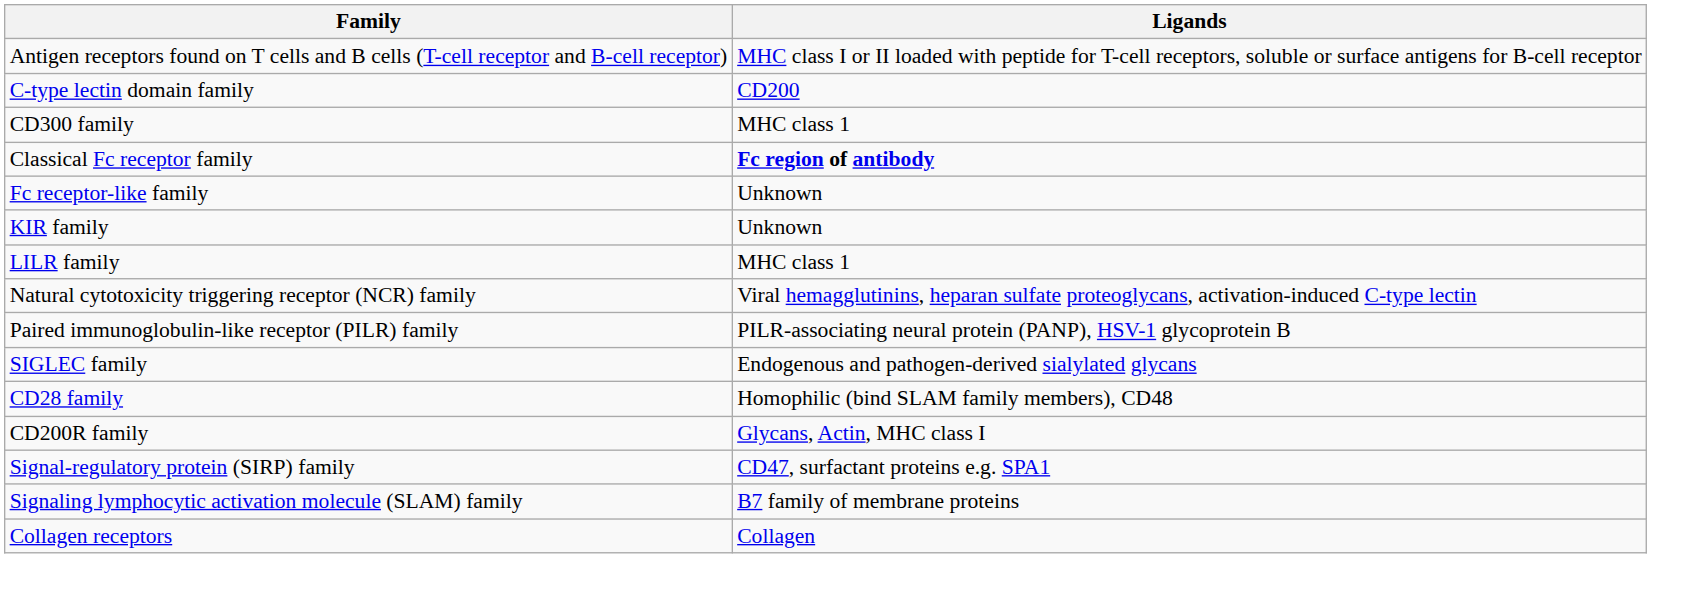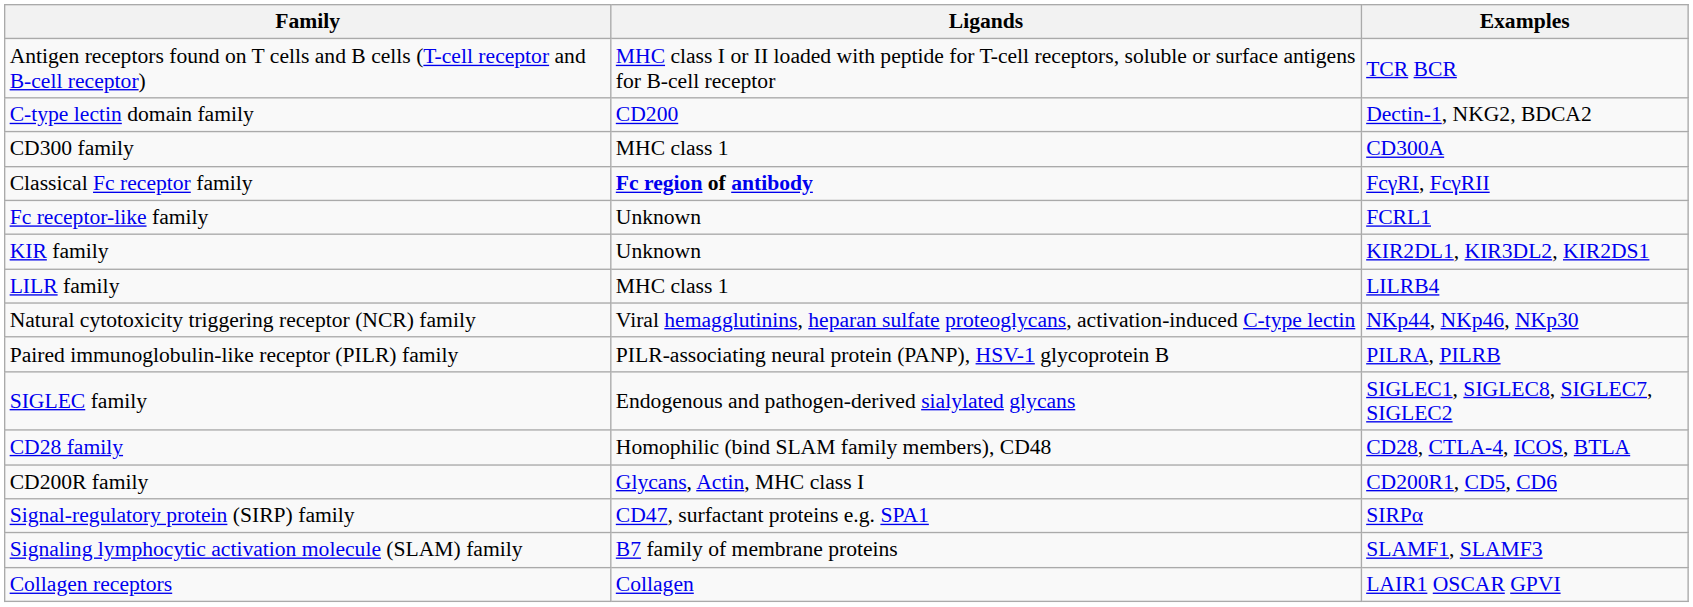+ column: Examples | TCR BCR | Dectin-1, NKG2, BDCA2 | CD300A | FcγRI, FcγRII | FCRL1 | KIR2DL1, KIR3DL2, KIR2DS1 | LILRB4 | NKp44, NKp46, NKp30 | PILRA, PILRB | SIGLEC1, SIGLEC8, SIGLEC7, SIGLEC2 | CD28, CTLA-4, ICOS, BTLA | CD200R1, CD5, CD6 | SIRPα | SLAMF1, SLAMF3 | LAIR1 OSCAR GPVI
